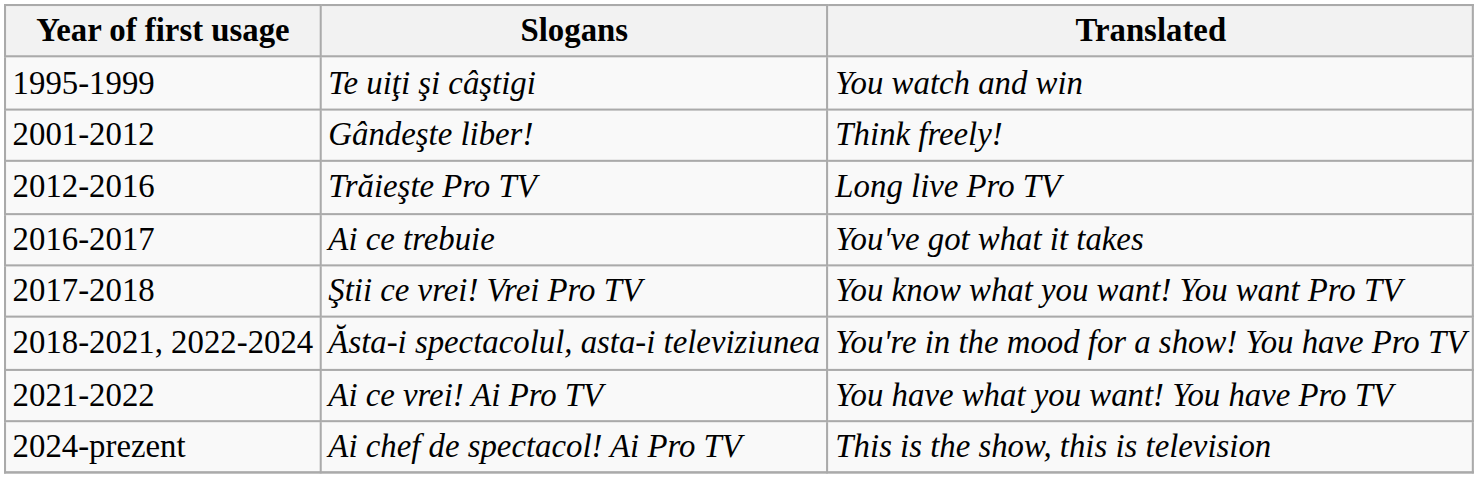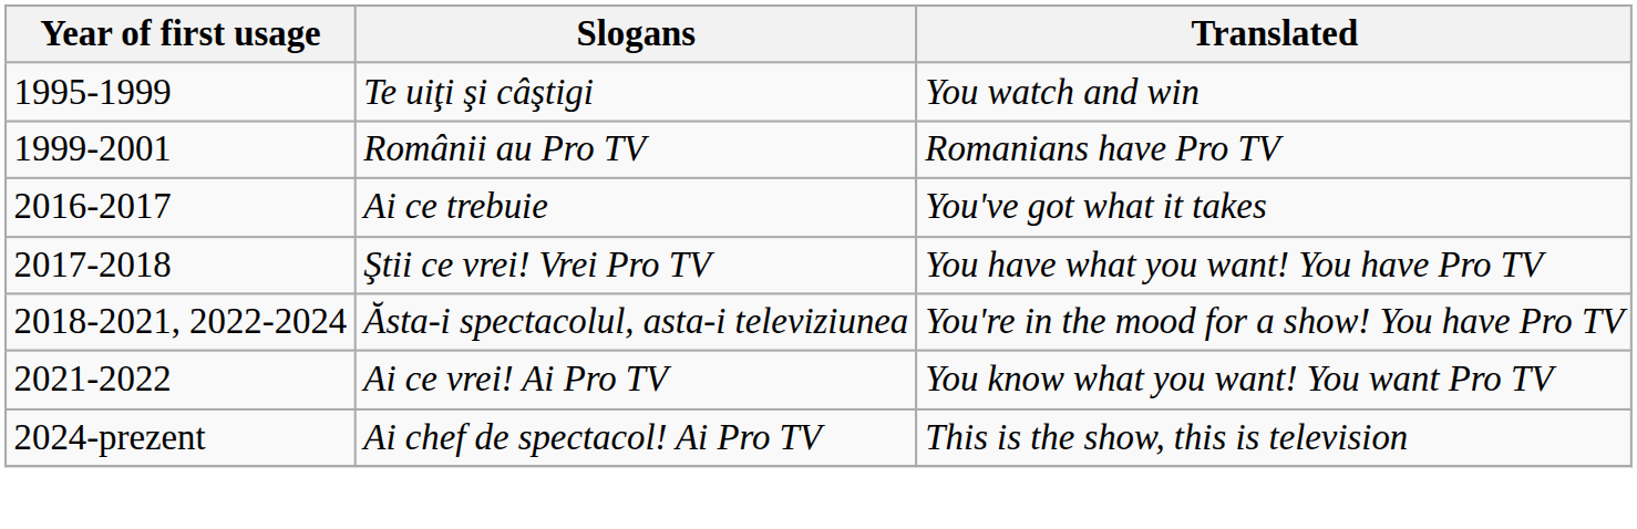+ row: 1999-2001 | Românii au Pro TV | Romanians have Pro TV
- row: 2001-2012 | Gândeşte liber! | Think freely!
- row: 2012-2016 | Trăieşte Pro TV | Long live Pro TV
Ştii ce vrei! Vrei Pro TV | Translated: You know what you want! You want Pro TV -> You have what you want! You have Pro TV
Ai ce vrei! Ai Pro TV | Translated: You have what you want! You have Pro TV -> You know what you want! You want Pro TV
